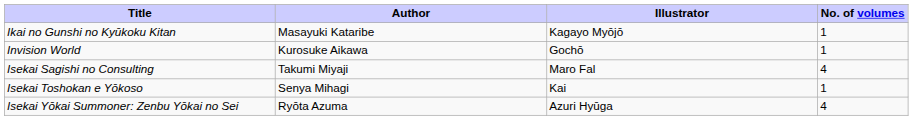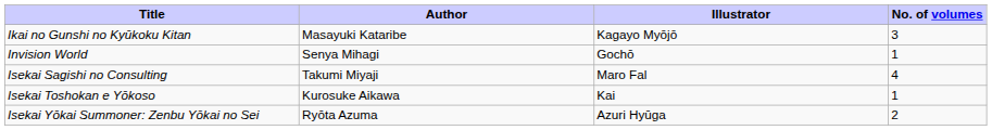Ikai no Gunshi no Kyūkoku Kitan | No. of volumes: 1 -> 3
Invision World | Author: Kurosuke Aikawa -> Senya Mihagi
Isekai Toshokan e Yōkoso | Author: Senya Mihagi -> Kurosuke Aikawa
Isekai Yōkai Summoner: Zenbu Yōkai no Sei | No. of volumes: 4 -> 2
